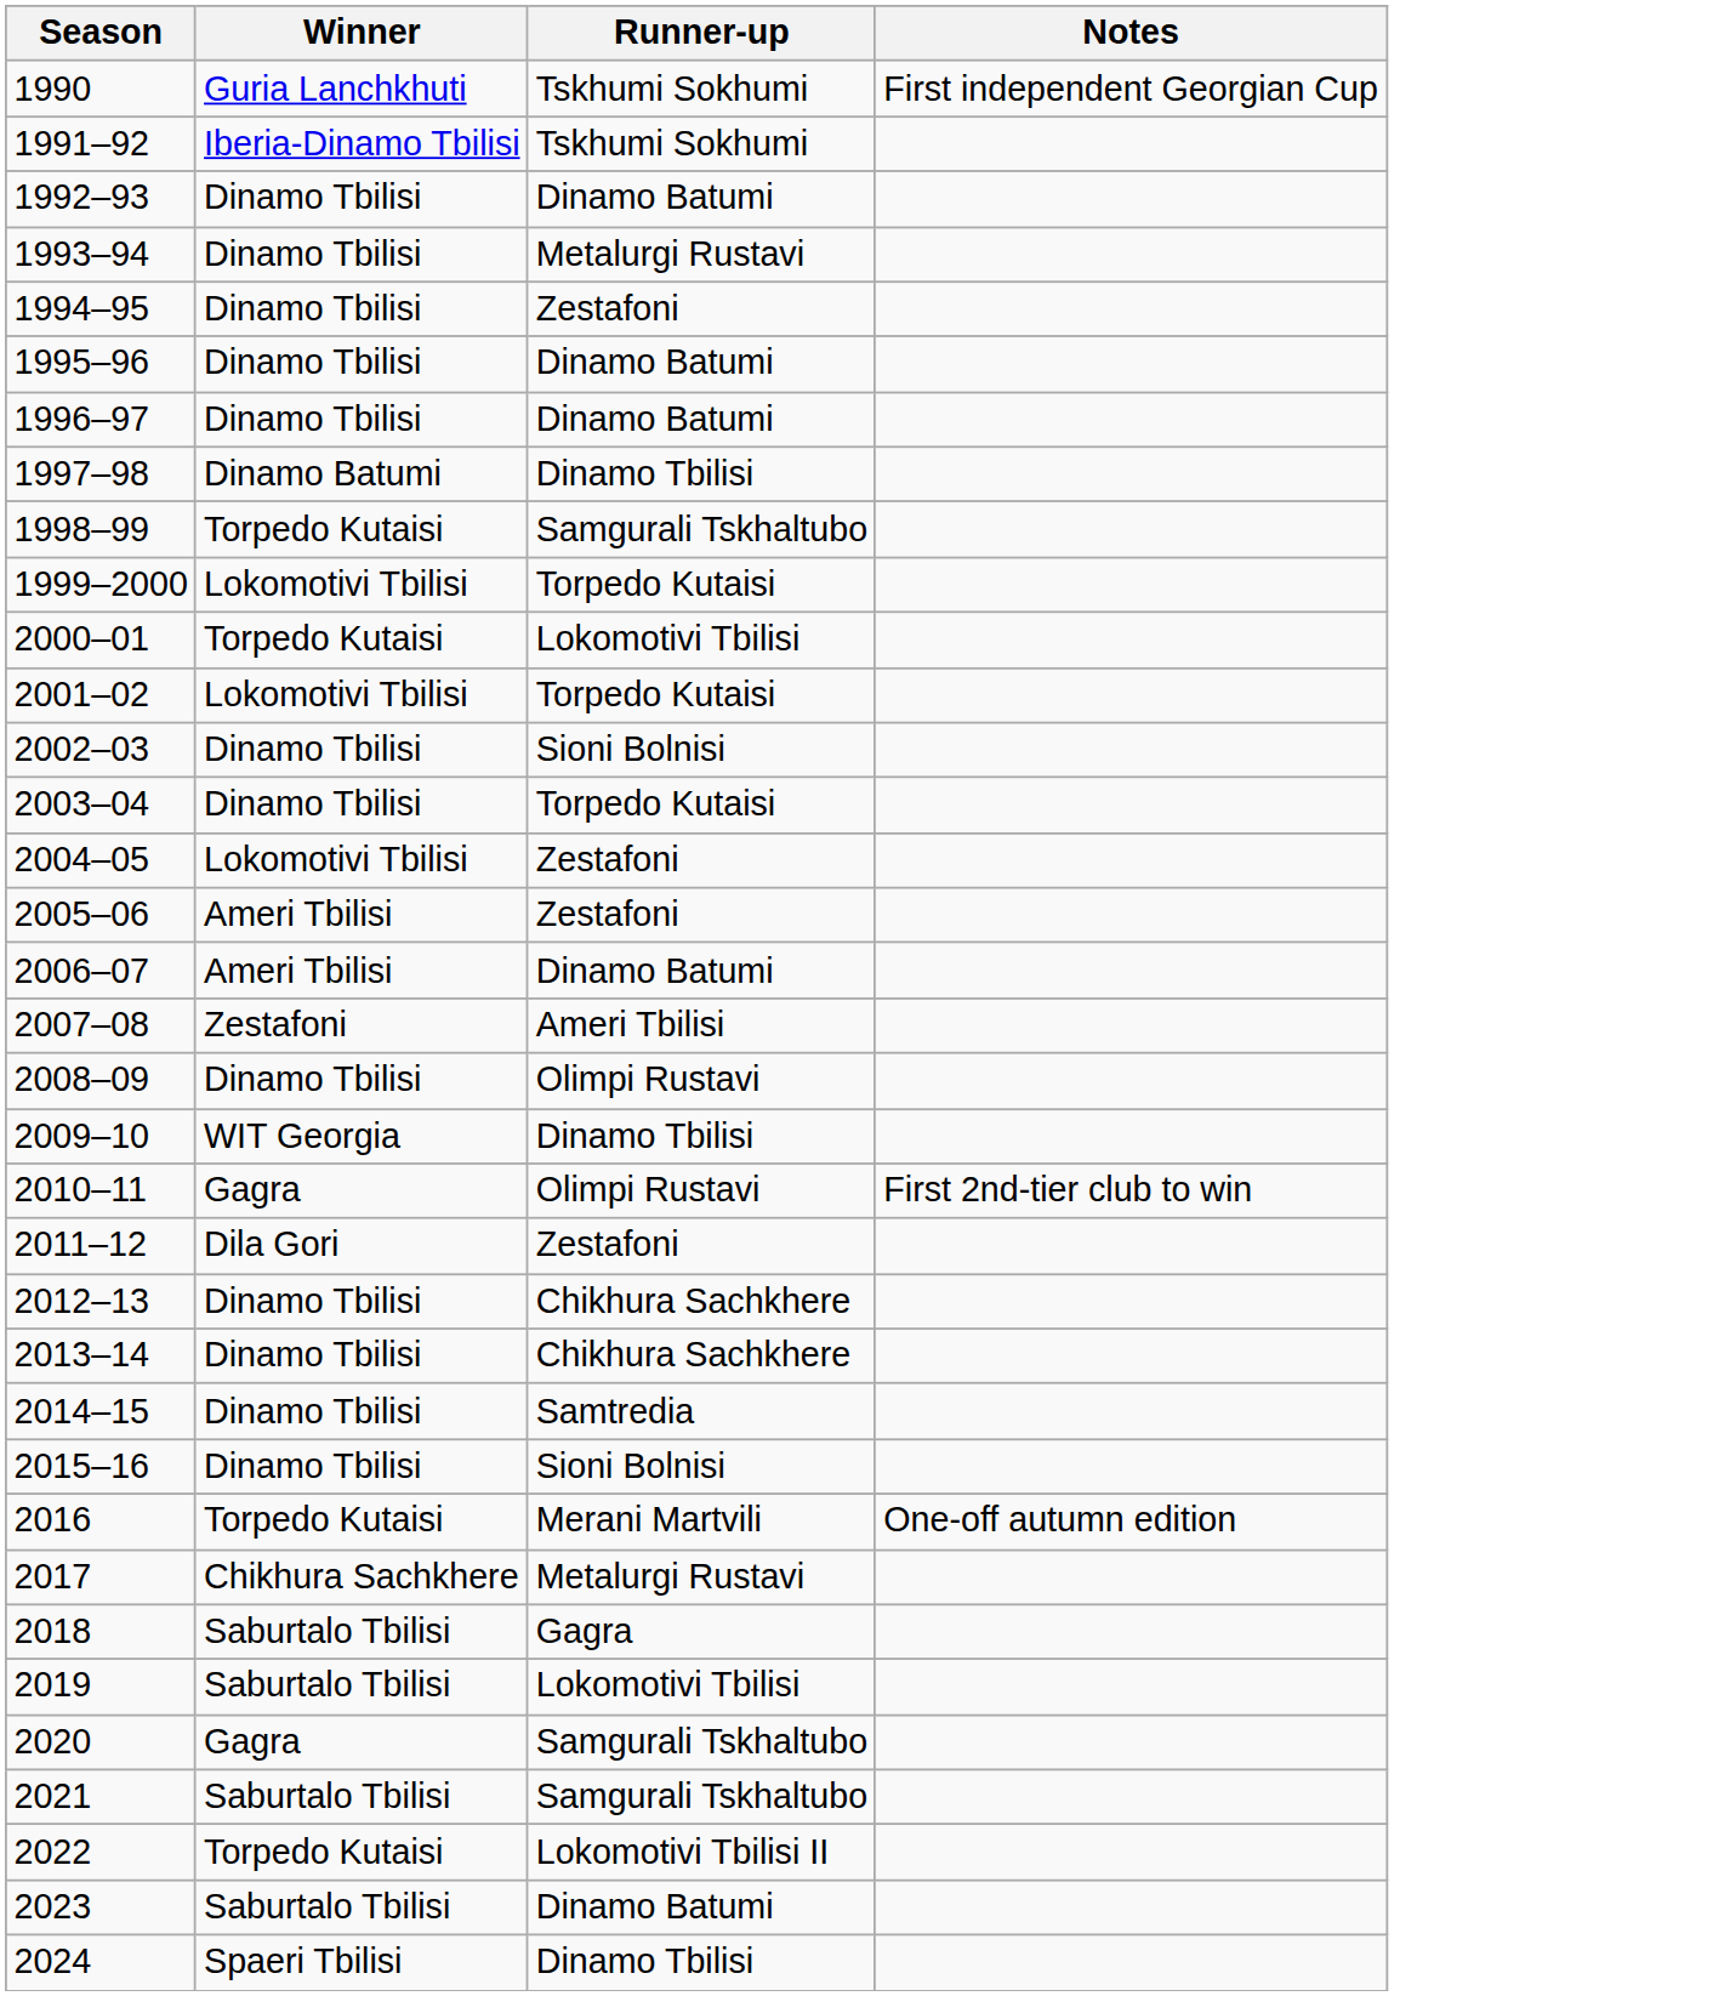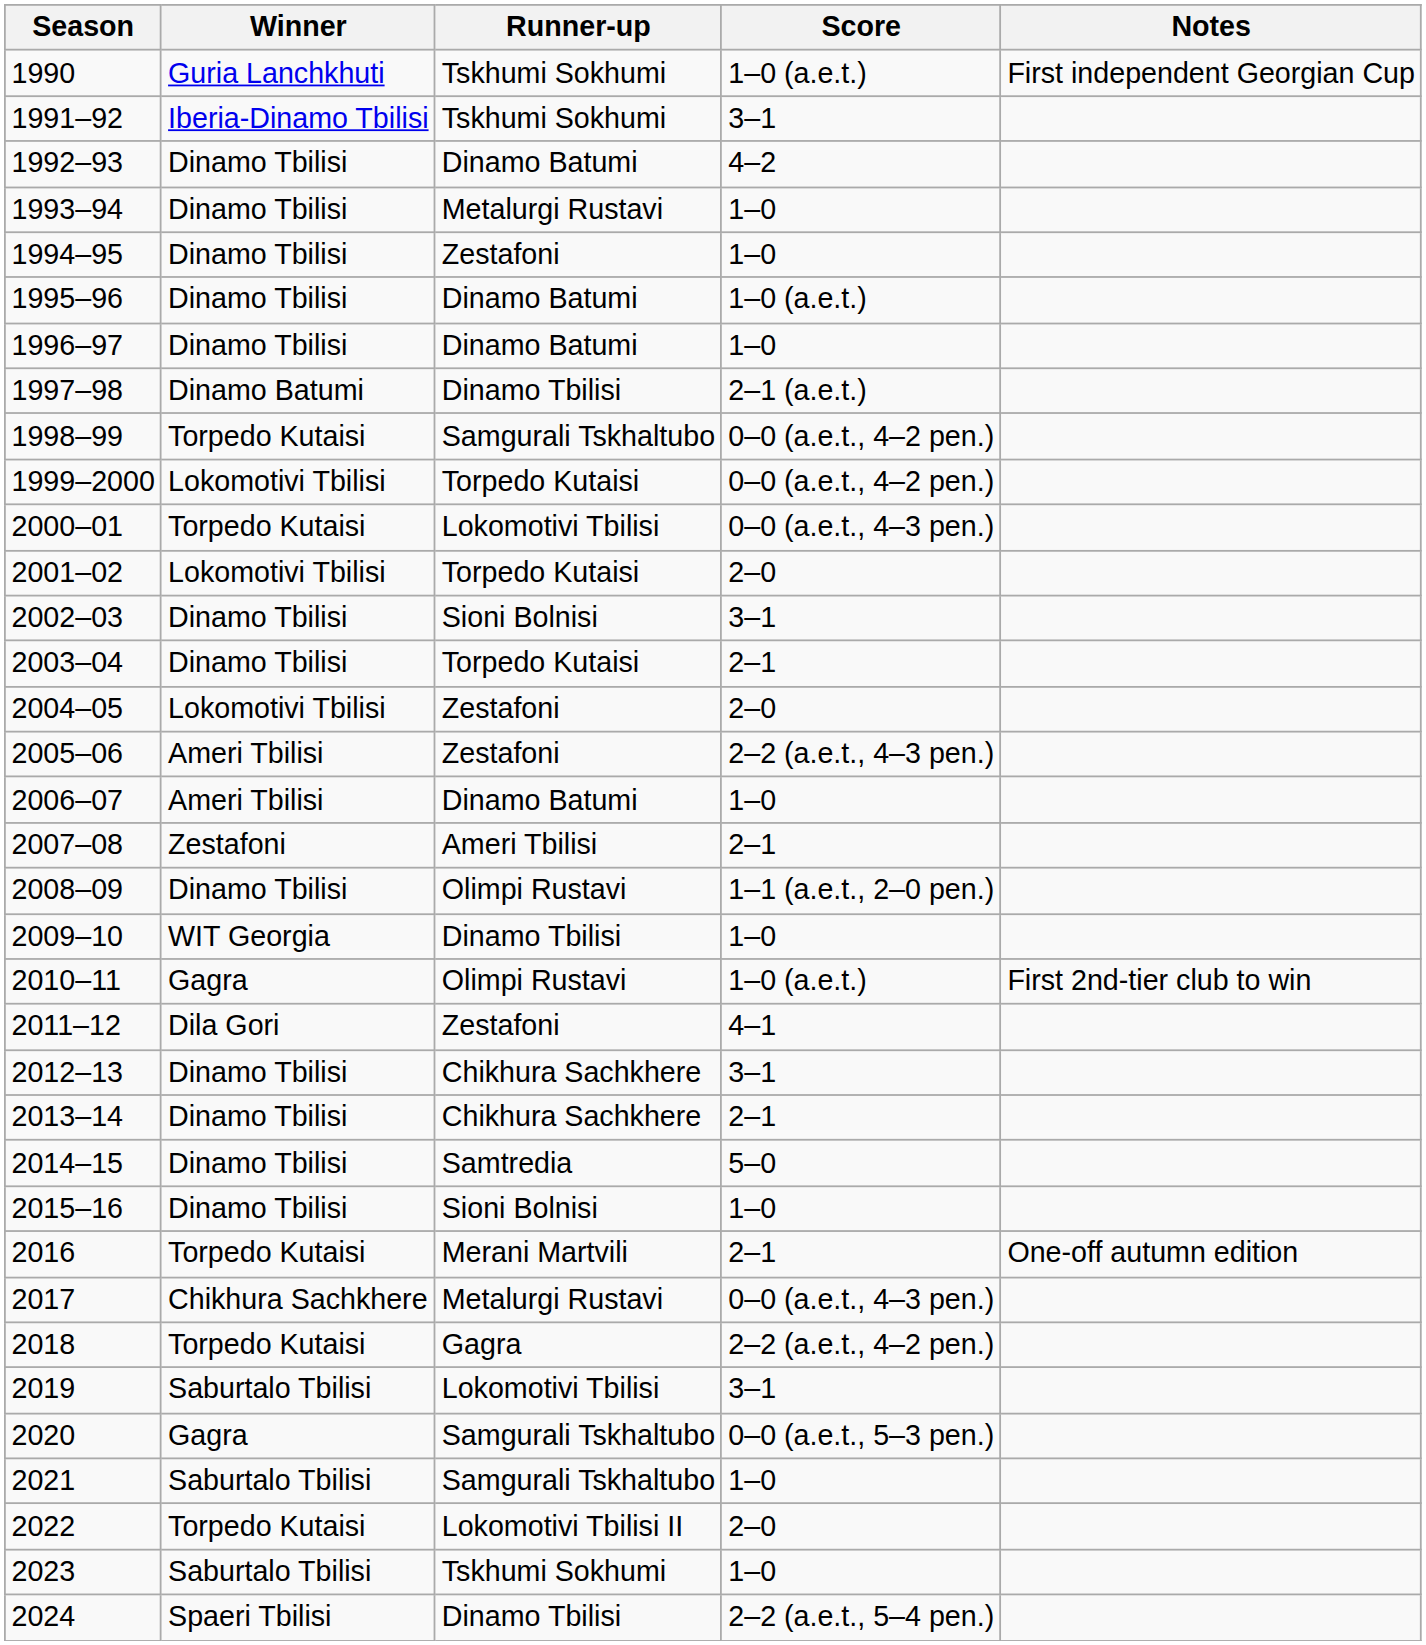+ column: Score | 1–0 (a.e.t.) | 3–1 | 4–2 | 1–0 | 1–0 | 1–0 (a.e.t.) | 1–0 | 2–1 (a.e.t.) | 0–0 (a.e.t., 4–2 pen.) | 0–0 (a.e.t., 4–2 pen.) | 0–0 (a.e.t., 4–3 pen.) | 2–0 | 3–1 | 2–1 | 2–0 | 2–2 (a.e.t., 4–3 pen.) | 1–0 | 2–1 | 1–1 (a.e.t., 2–0 pen.) | 1–0 | 1–0 (a.e.t.) | 4–1 | 3–1 | 2–1 | 5–0 | 1–0 | 2–1 | 0–0 (a.e.t., 4–3 pen.) | 2–2 (a.e.t., 4–2 pen.) | 3–1 | 0–0 (a.e.t., 5–3 pen.) | 1–0 | 2–0 | 1–0 | 2–2 (a.e.t., 5–4 pen.)
2018 | Winner: Saburtalo Tbilisi -> Torpedo Kutaisi
2023 | Runner-up: Dinamo Batumi -> Tskhumi Sokhumi
